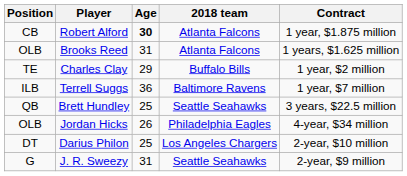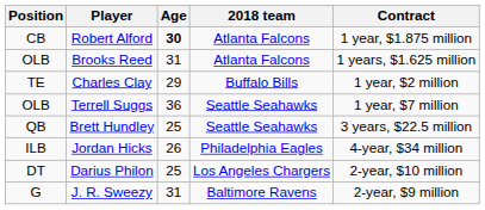Terrell Suggs | Position: ILB -> OLB
Terrell Suggs | 2018 team: Baltimore Ravens -> Seattle Seahawks
Jordan Hicks | Position: OLB -> ILB
J. R. Sweezy | 2018 team: Seattle Seahawks -> Baltimore Ravens
